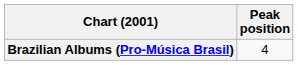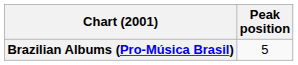Brazilian Albums (Pro-Música Brasil) | Peak position: 4 -> 5
